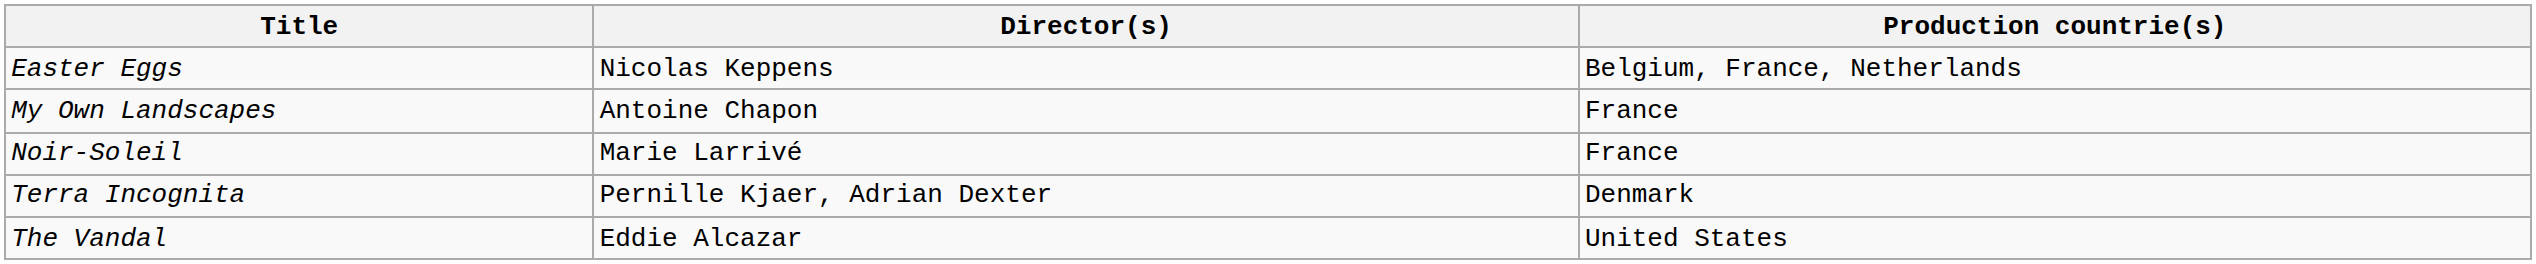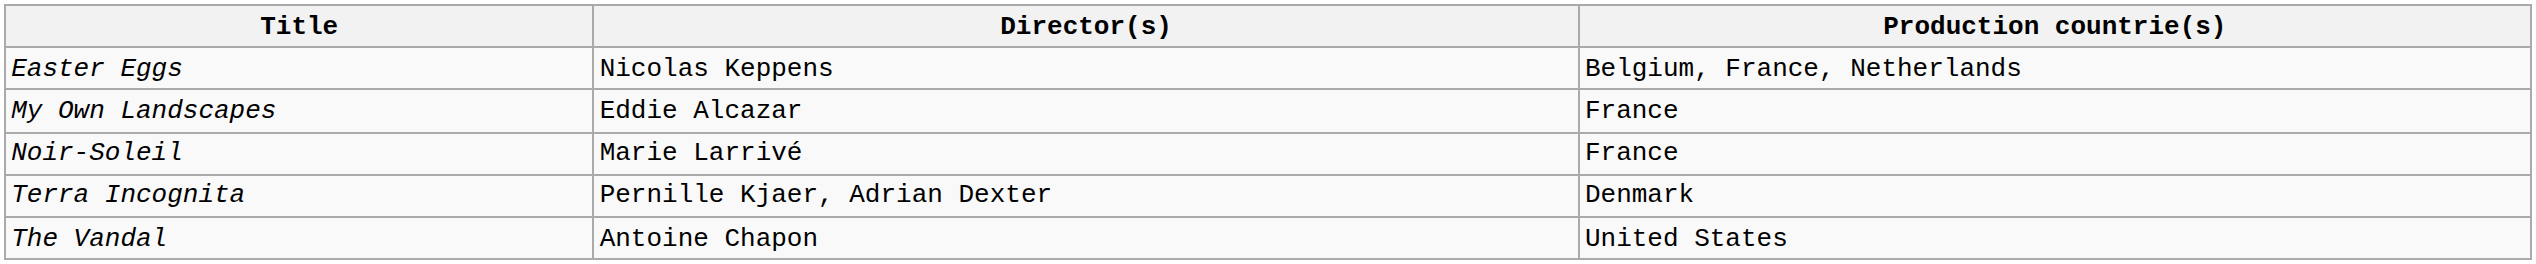My Own Landscapes | Director(s): Antoine Chapon -> Eddie Alcazar
The Vandal | Director(s): Eddie Alcazar -> Antoine Chapon
